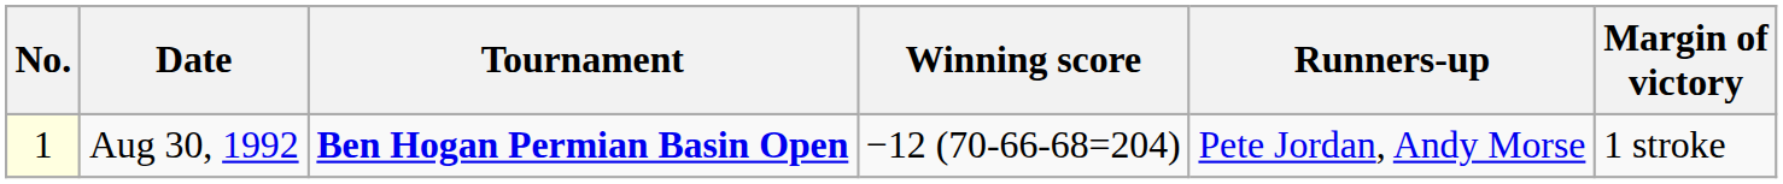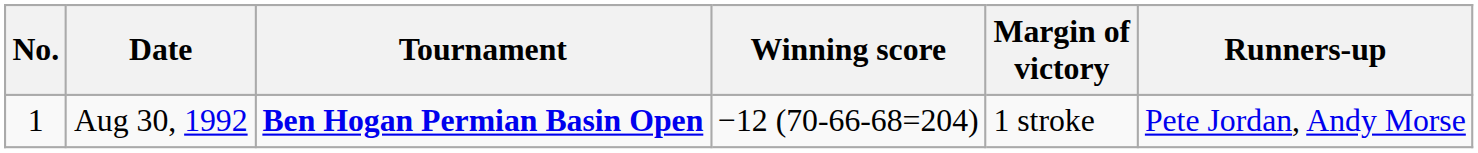columns swapped: Margin of victory <-> Runners-up
Aug 30, 1992 | No.: lightyellow background -> no background
